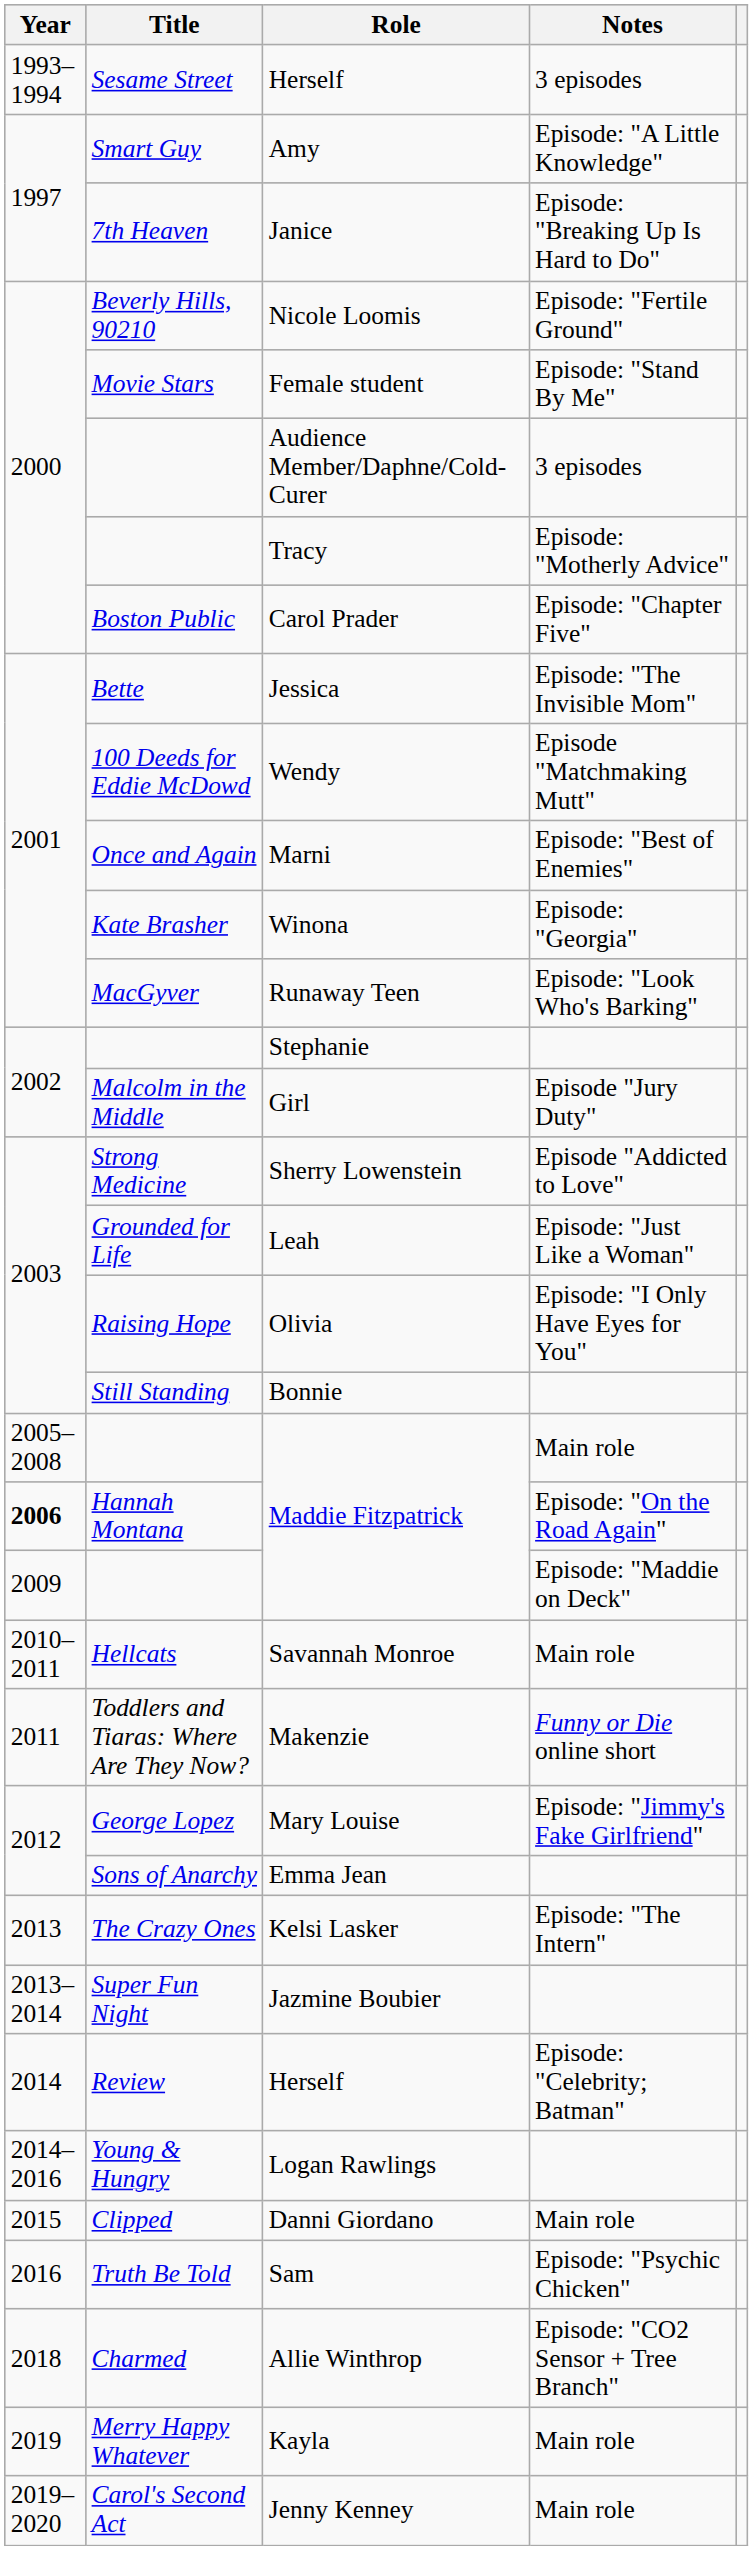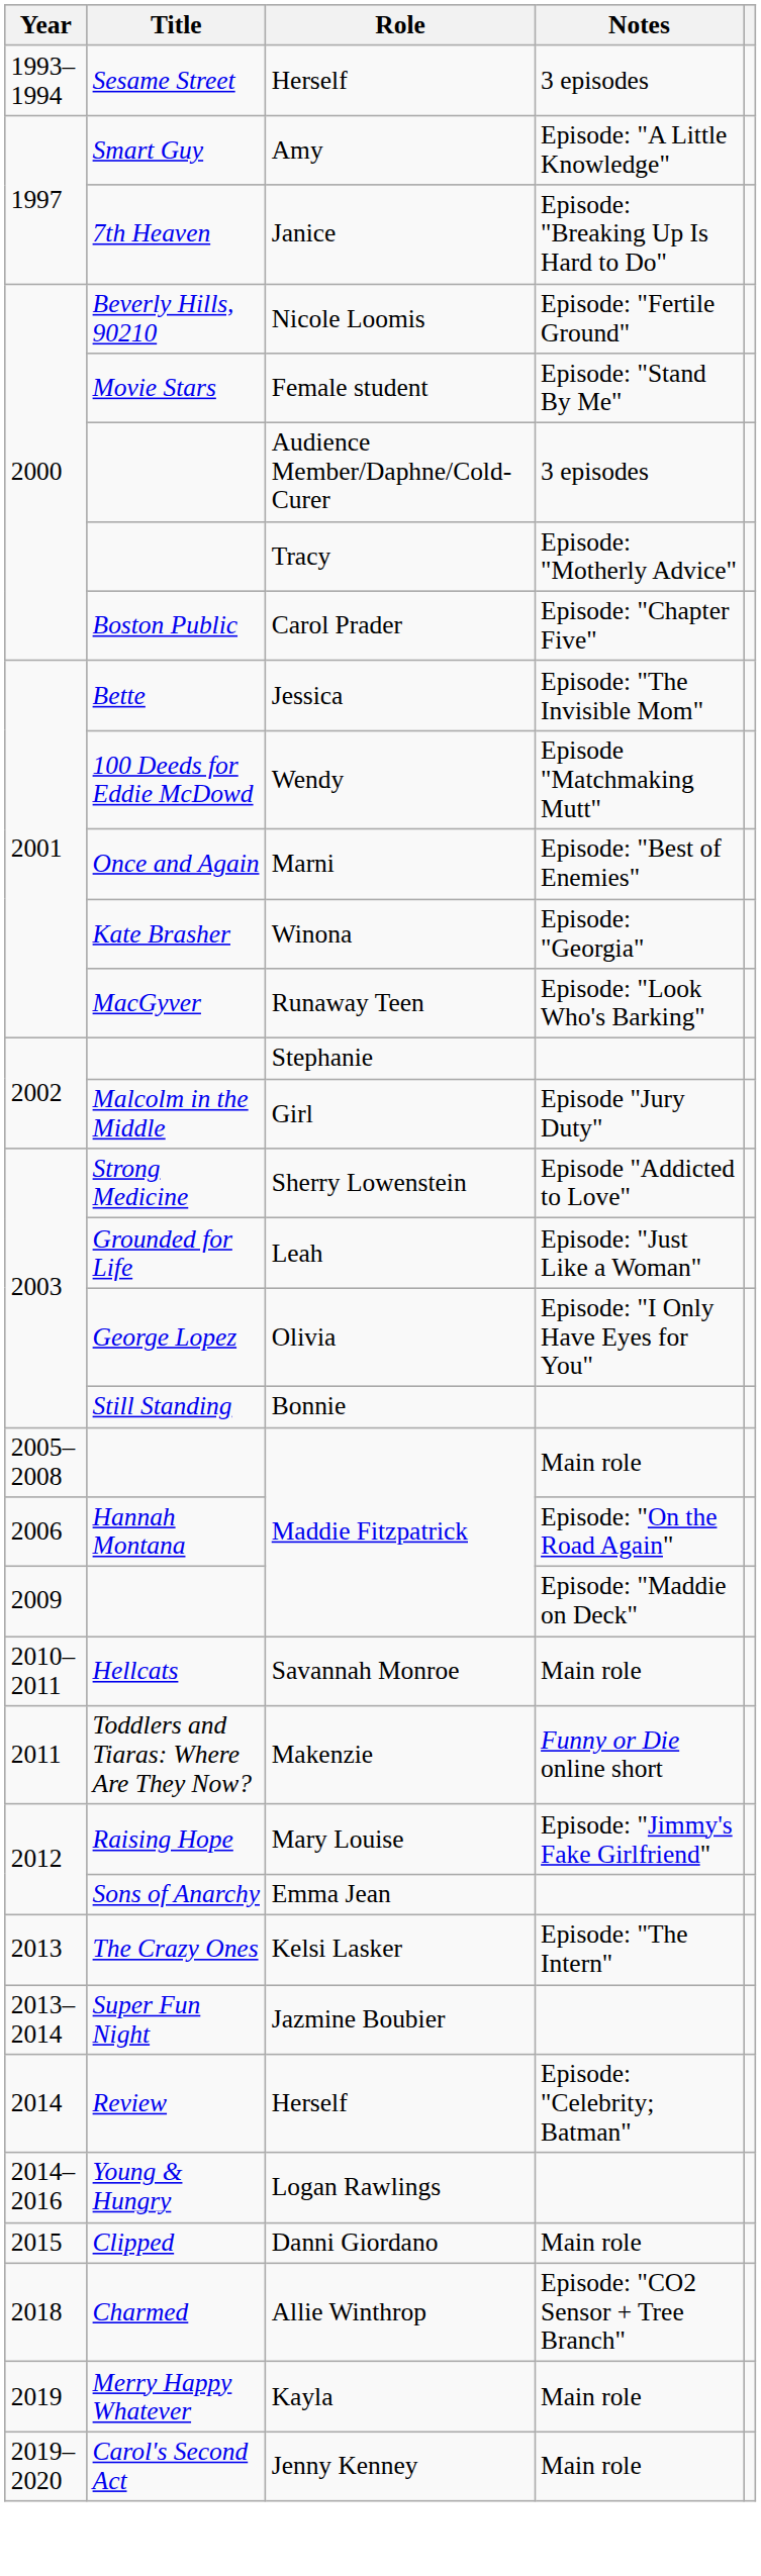Olivia | Title: Raising Hope -> George Lopez
Maddie Fitzpatrick / Episode: "On the Road Again" | Year: bold -> normal
Mary Louise | Title: George Lopez -> Raising Hope
- row: 2016 | Truth Be Told | Sam | Episode: "Psychic Chicken"
